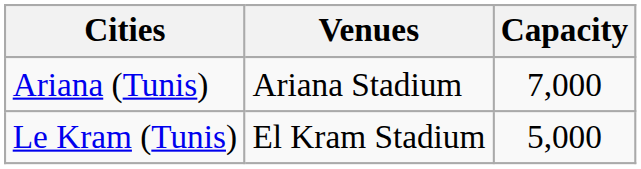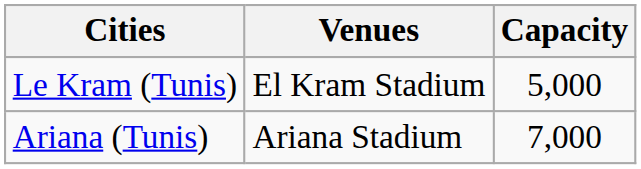rows swapped: Ariana (Tunis) <-> Le Kram (Tunis)
